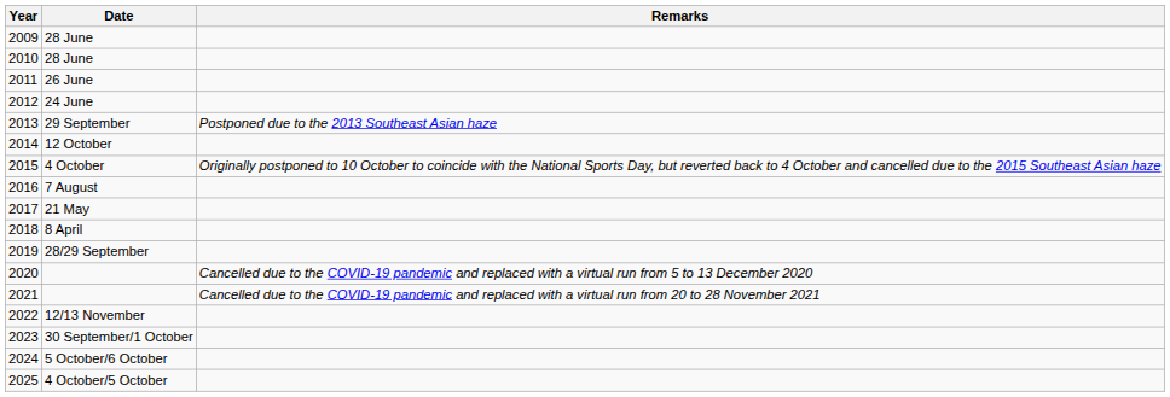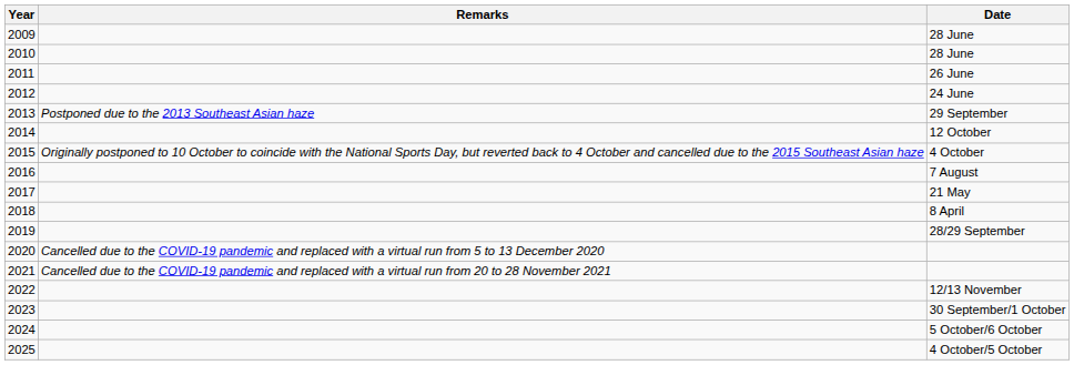columns swapped: Date <-> Remarks
